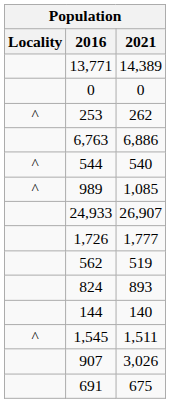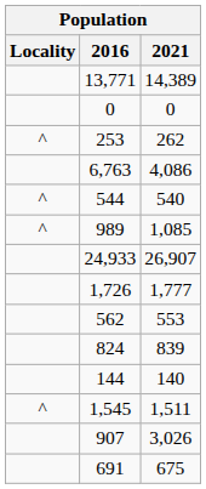6,763 | 2021: 6,886 -> 4,086
562 | 2021: 519 -> 553
824 | 2021: 893 -> 839
